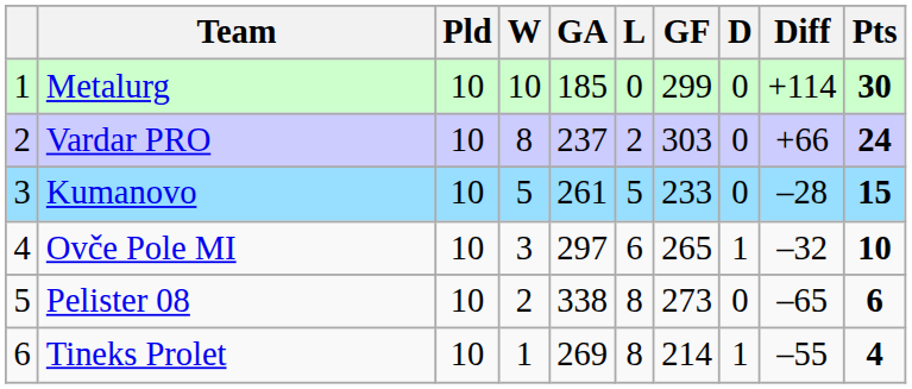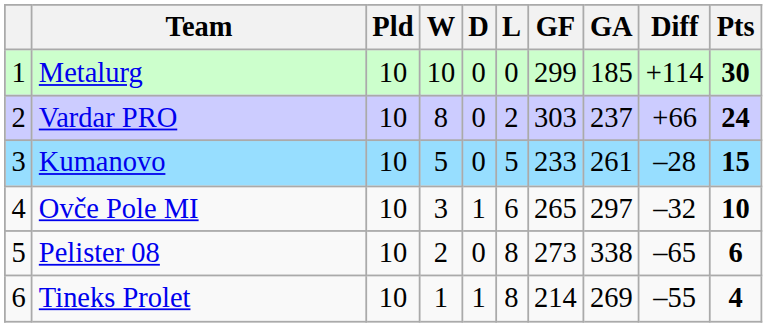columns swapped: D <-> GA
